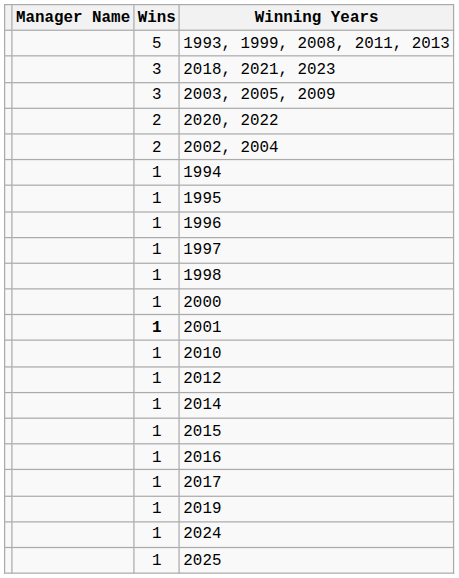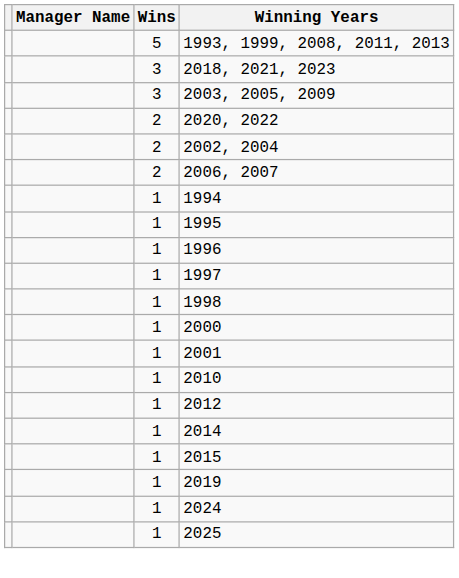+ row: 2 | 2006, 2007
2001 | Wins: bold -> normal
- row: 1 | 2016
- row: 1 | 2017
